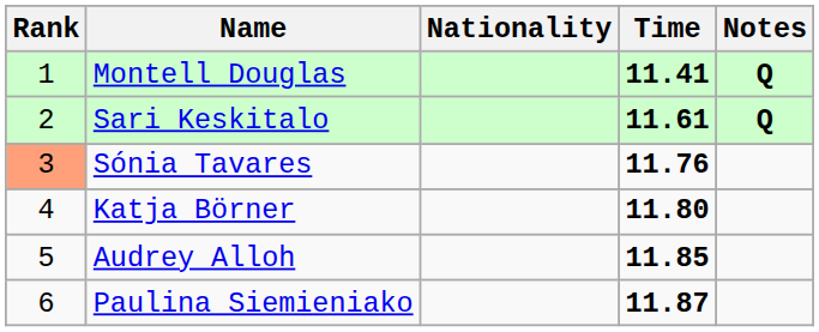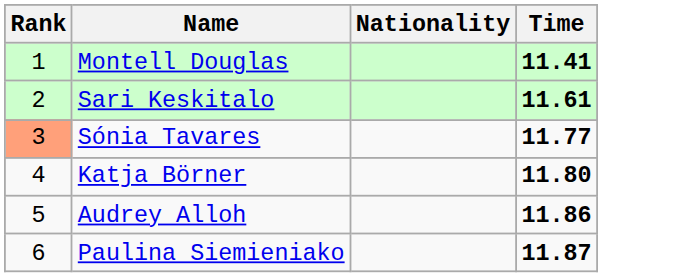- column: Notes | Q | Q
Sónia Tavares | Time: 11.76 -> 11.77
Audrey Alloh | Time: 11.85 -> 11.86
